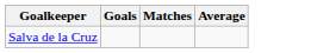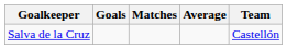+ column: Team | Castellón
